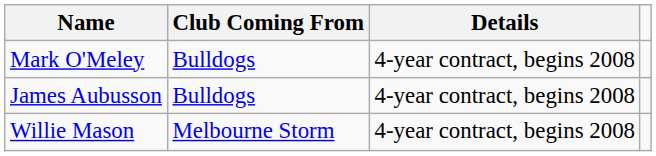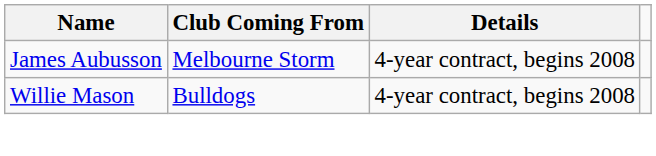- row: Mark O'Meley | Bulldogs | 4-year contract, begins 2008
James Aubusson | Club Coming From: Bulldogs -> Melbourne Storm
Willie Mason | Club Coming From: Melbourne Storm -> Bulldogs
